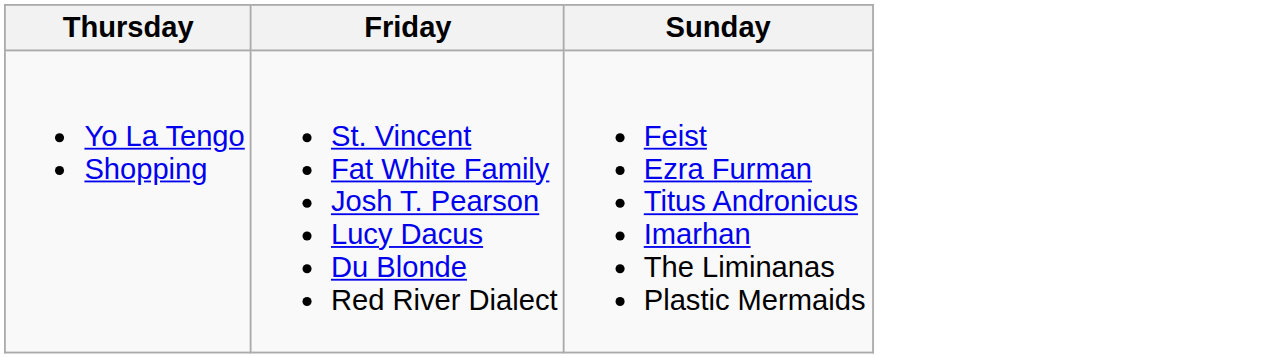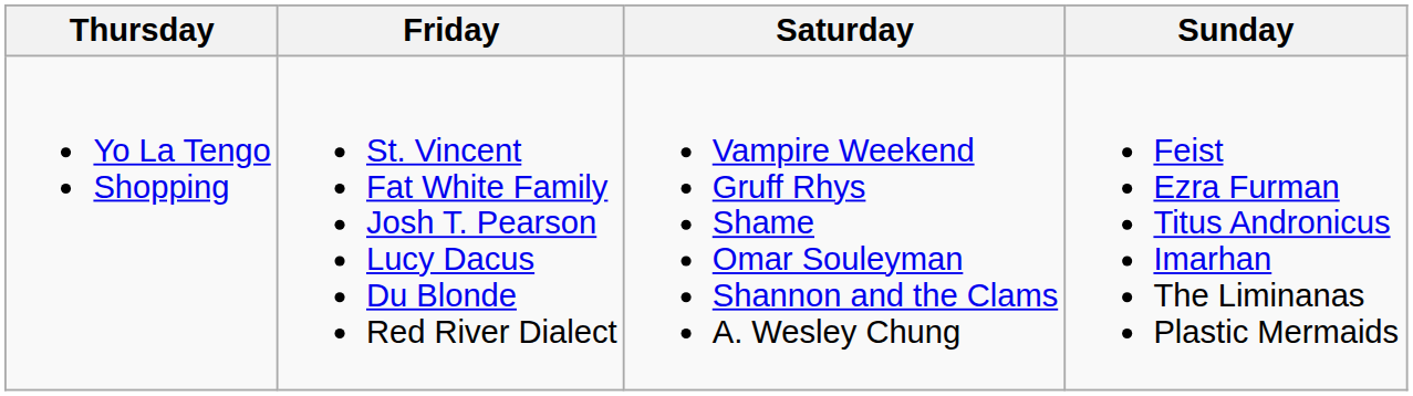+ column: Saturday | Vampire Weekend Gruff Rhys Shame Omar Souleyman Shannon and the Clams A. Wesley Chung
